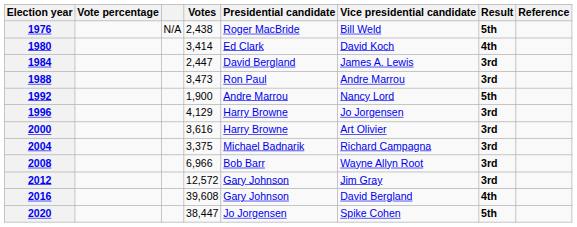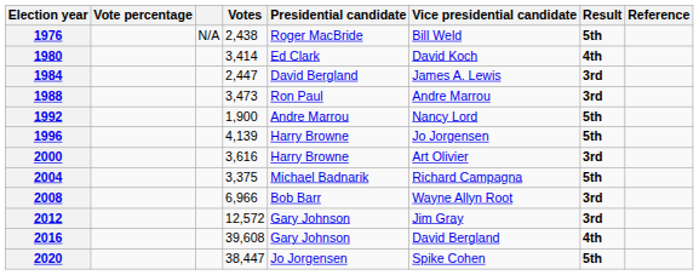1996 | Votes: 4,129 -> 4,139
1996 | Result: 3rd -> 5th
2004 | Result: 3rd -> 5th
